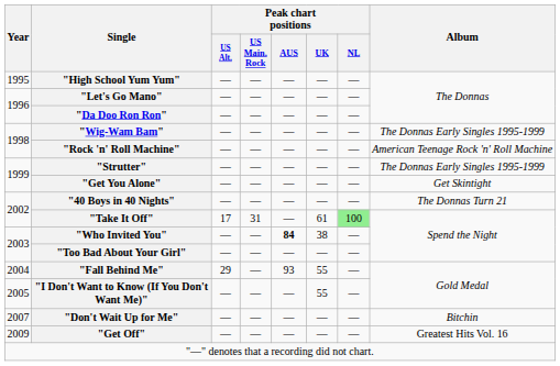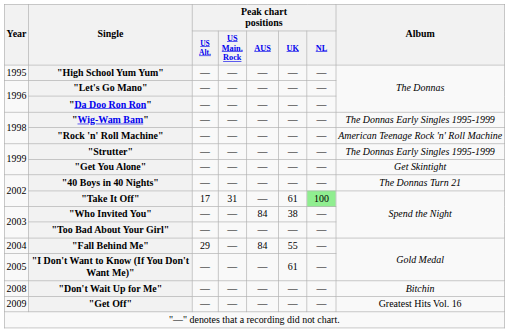"Who Invited You" | Peak chart positions / AUS: bold -> normal
"Fall Behind Me" | Peak chart positions / AUS: 93 -> 84
"I Don't Want to Know (If You Don't Want Me)" | Peak chart positions / UK: 55 -> 61
"Don't Wait Up for Me" | Year: 2007 -> 2008
